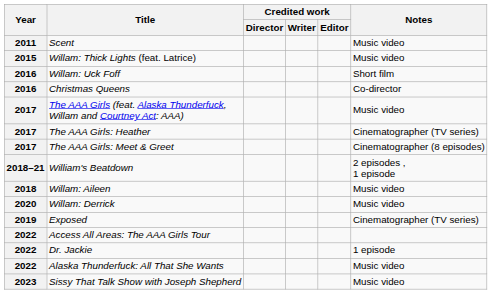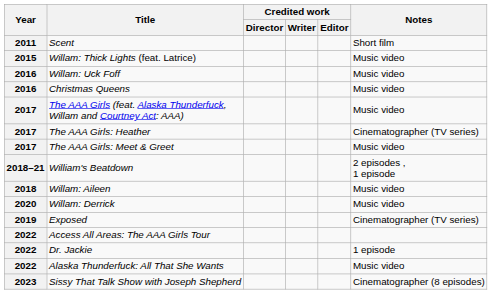Scent | Notes: Music video -> Short film
Willam: Uck Foff | Notes: Short film -> Music video
Christmas Queens | Notes: Co-director -> Music video
The AAA Girls: Meet & Greet | Notes: Cinematographer (8 episodes) -> Music video
Sissy That Talk Show with Joseph Shepherd | Notes: Music video -> Cinematographer (8 episodes)
